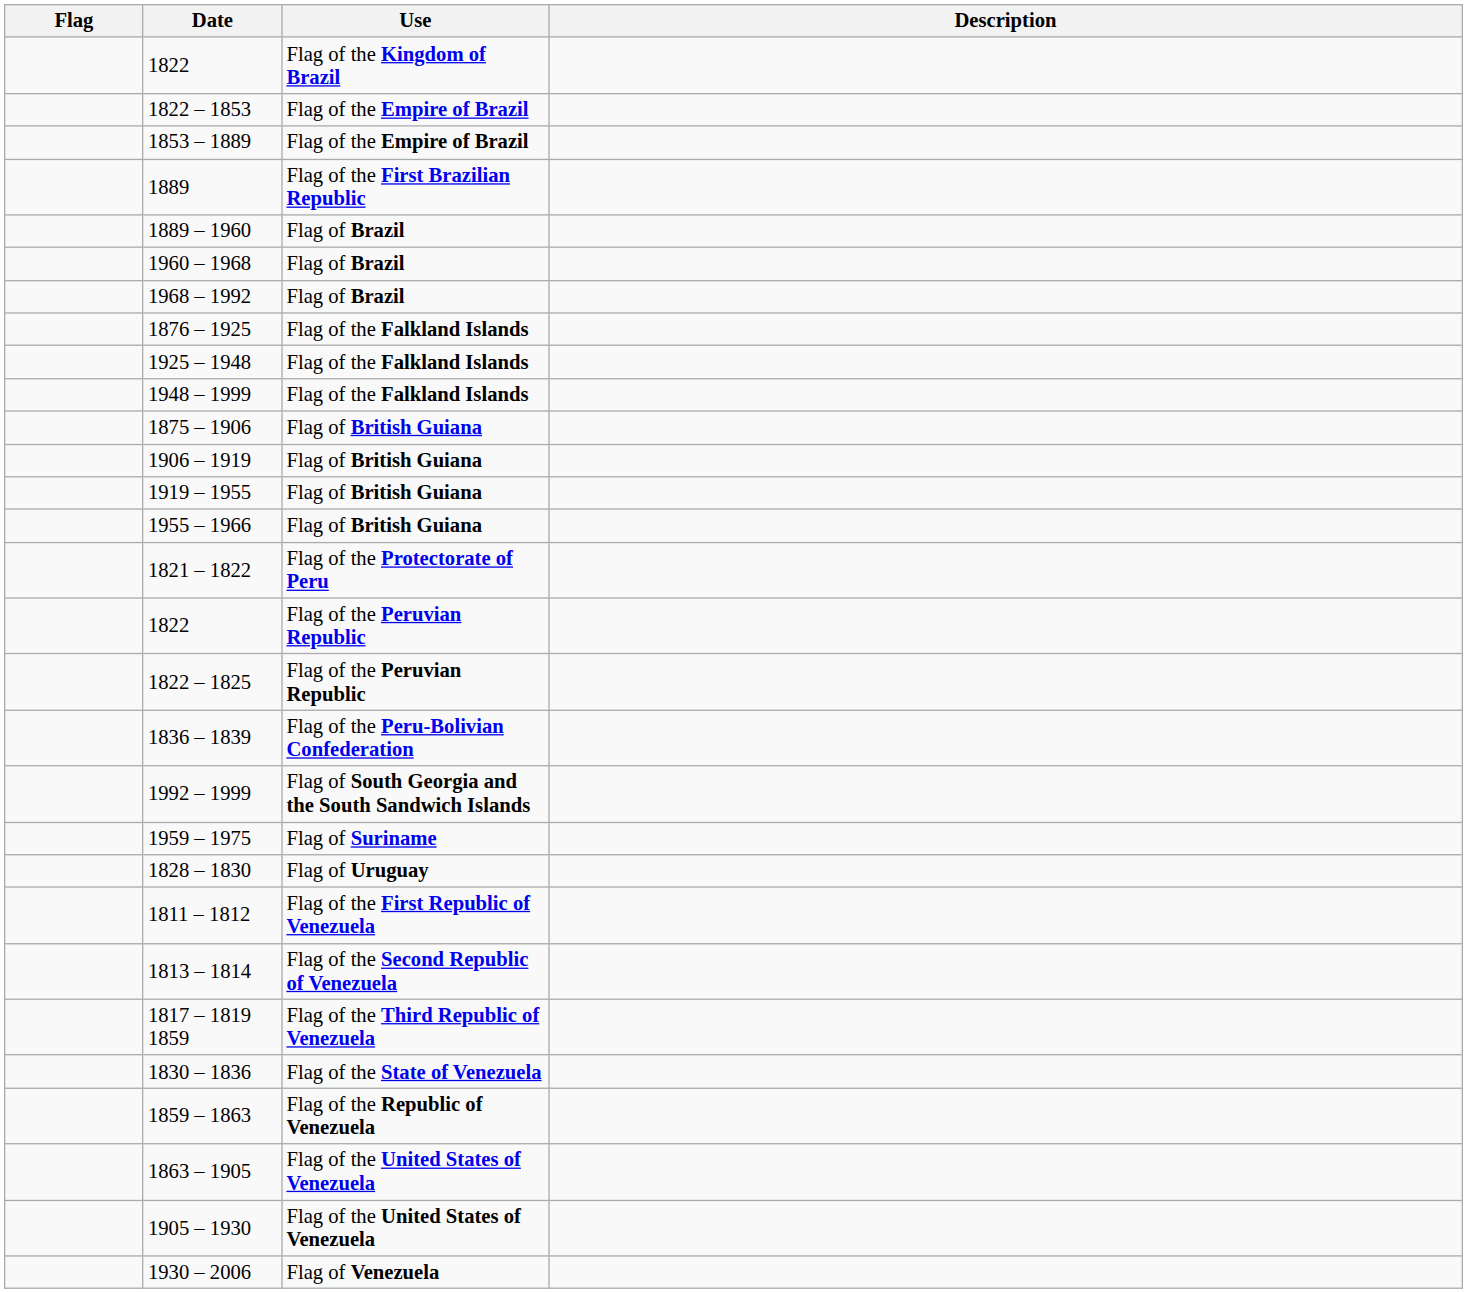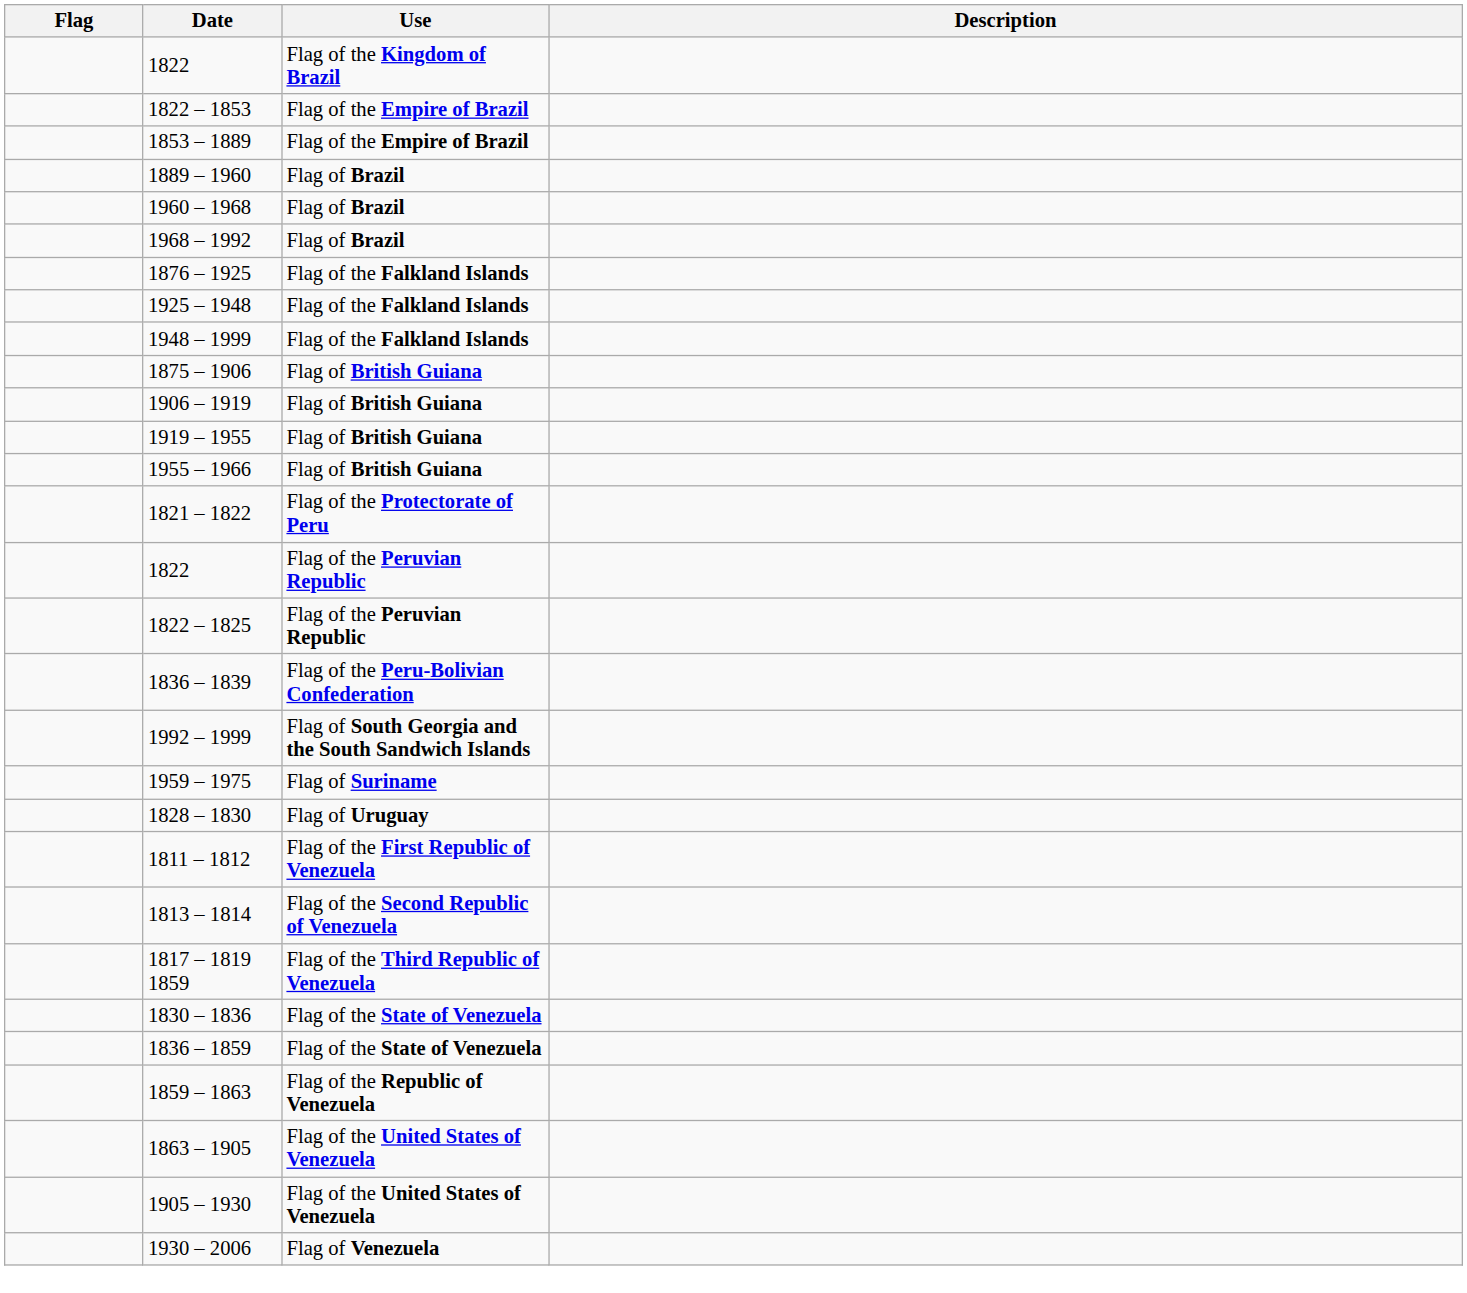- row: 1889 | Flag of the First Brazilian Republic
+ row: 1836 – 1859 | Flag of the State of Venezuela
